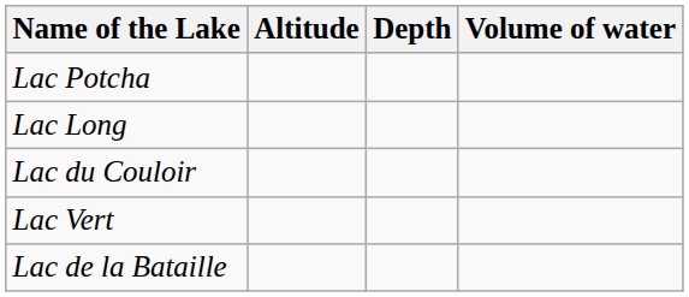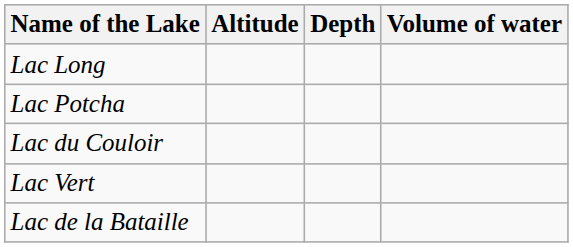rows swapped: Lac Long <-> Lac Potcha
